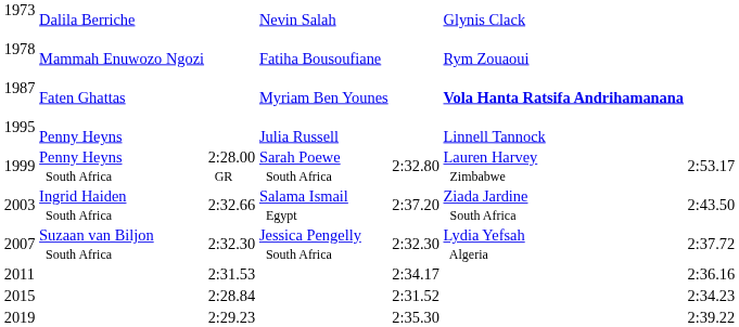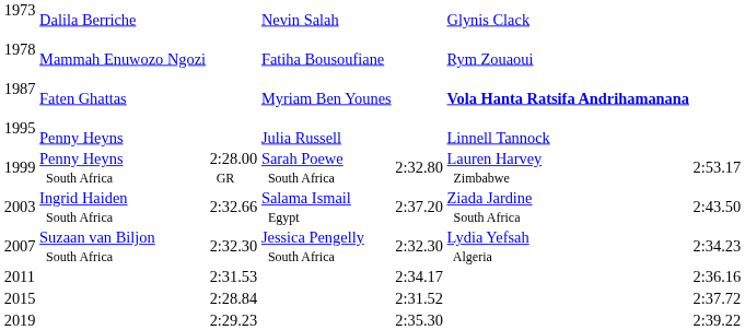2007 | column 7: 2:37.72 -> 2:34.23
2015 | column 7: 2:34.23 -> 2:37.72
